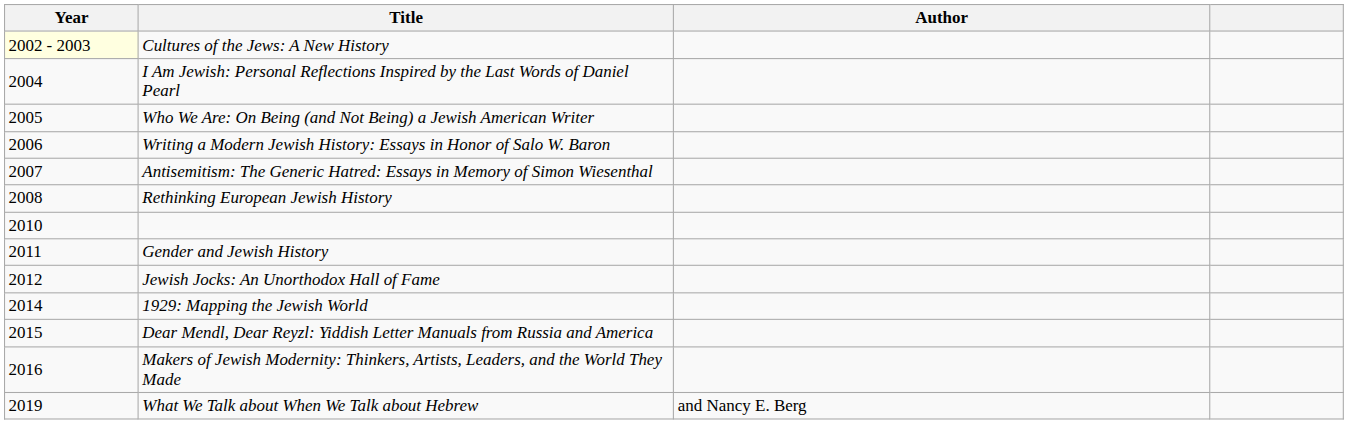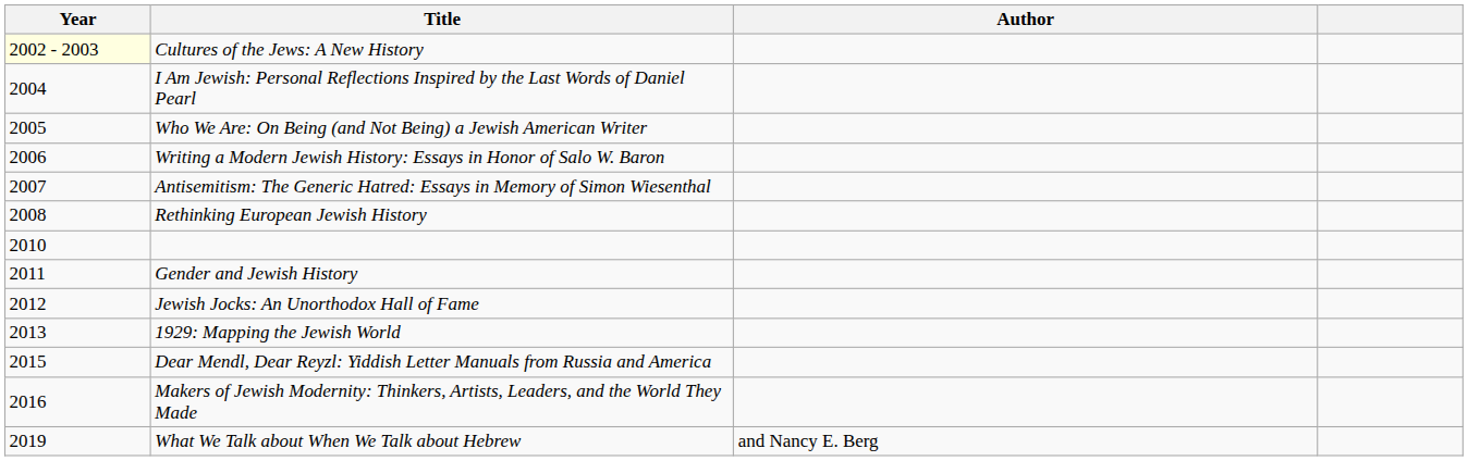1929: Mapping the Jewish World | Year: 2014 -> 2013
